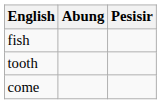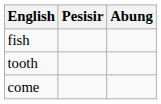columns swapped: Pesisir <-> Abung
